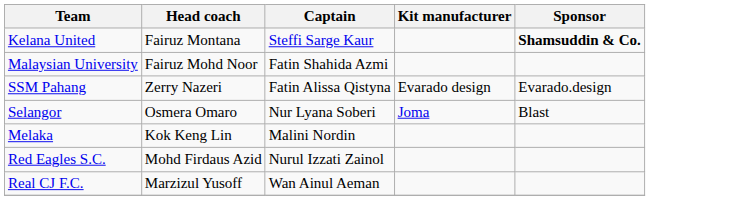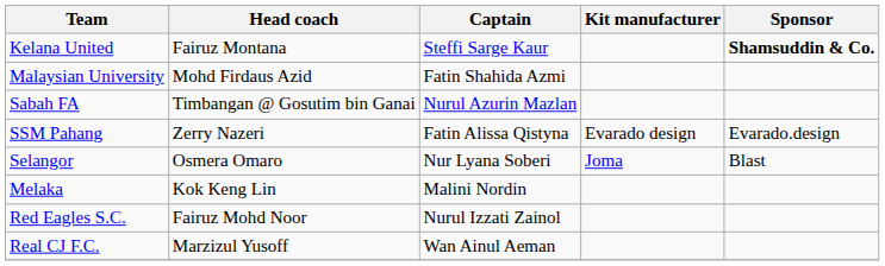Malaysian University | Head coach: Fairuz Mohd Noor -> Mohd Firdaus Azid
+ row: Sabah FA | Timbangan @ Gosutim bin Ganai | Nurul Azurin Mazlan
Red Eagles S.C. | Head coach: Mohd Firdaus Azid -> Fairuz Mohd Noor
